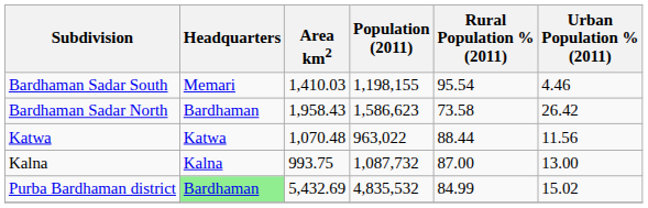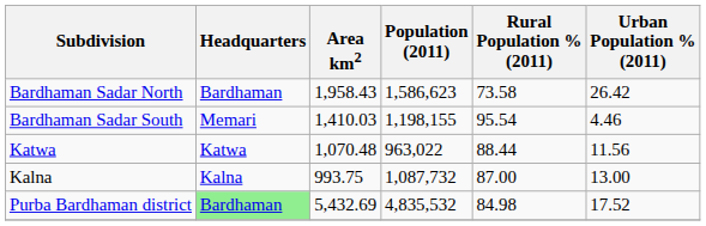rows swapped: Bardhaman Sadar North <-> Bardhaman Sadar South
Purba Bardhaman district | Rural Population % (2011): 84.99 -> 84.98
Purba Bardhaman district | Urban Population % (2011): 15.02 -> 17.52
